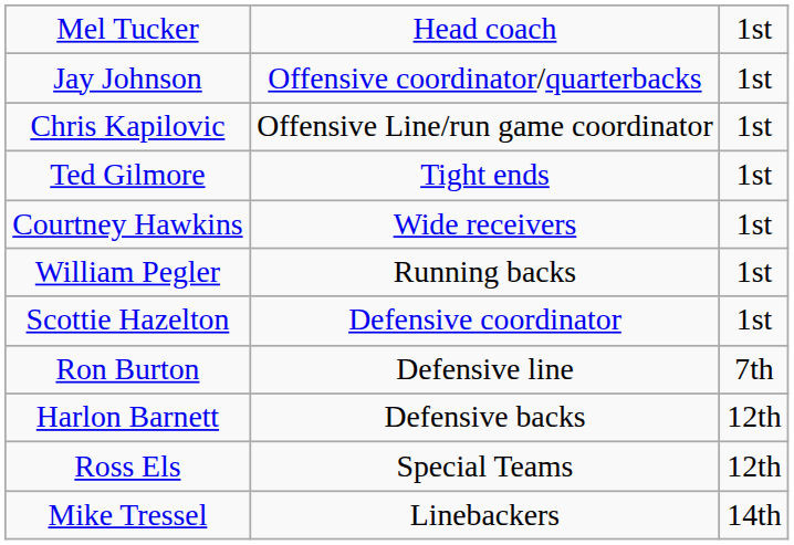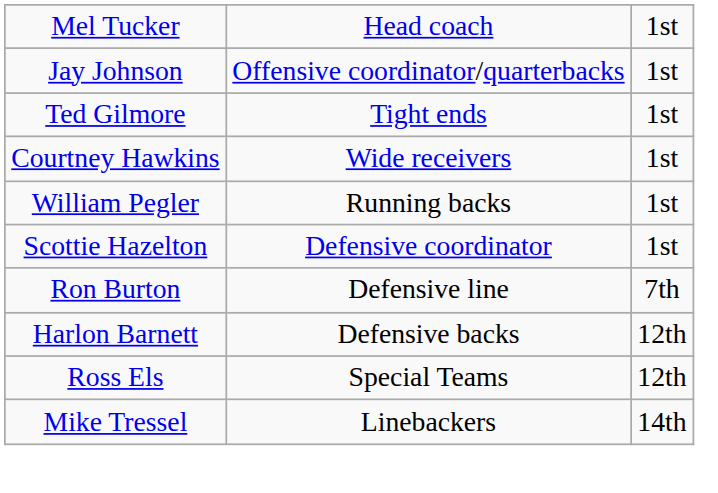- row: Chris Kapilovic | Offensive Line/run game coordinator | 1st
